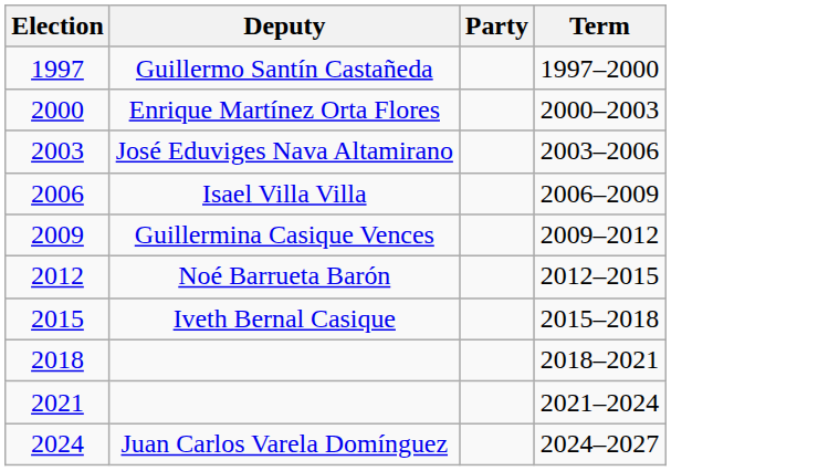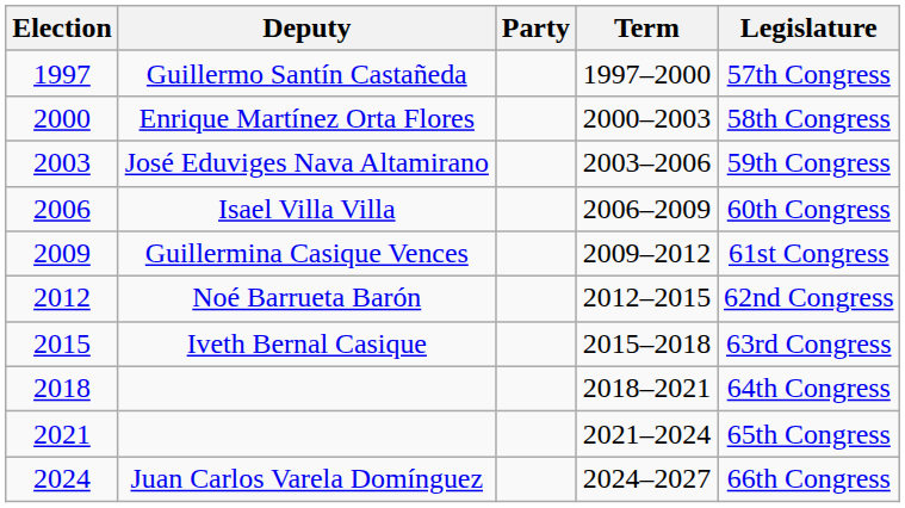+ column: Legislature | 57th Congress | 58th Congress | 59th Congress | 60th Congress | 61st Congress | 62nd Congress | 63rd Congress | 64th Congress | 65th Congress | 66th Congress
